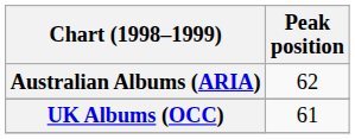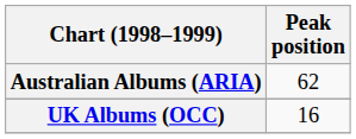UK Albums (OCC) | Peak position: 61 -> 16
